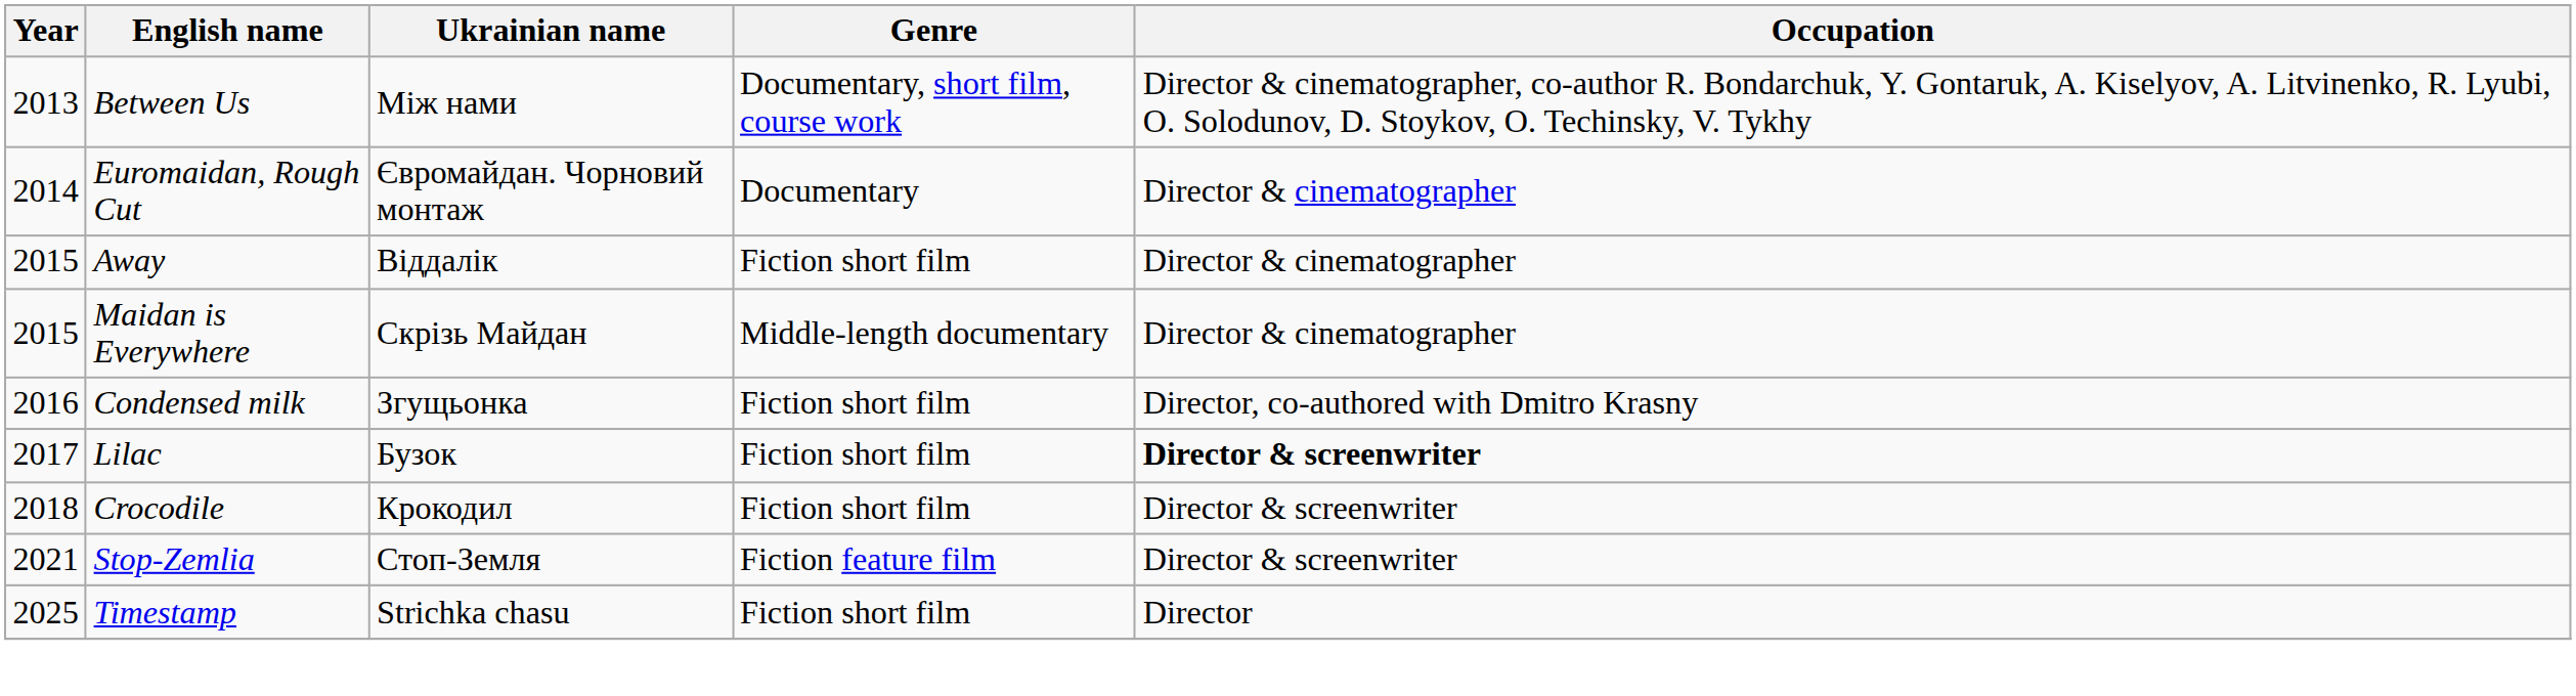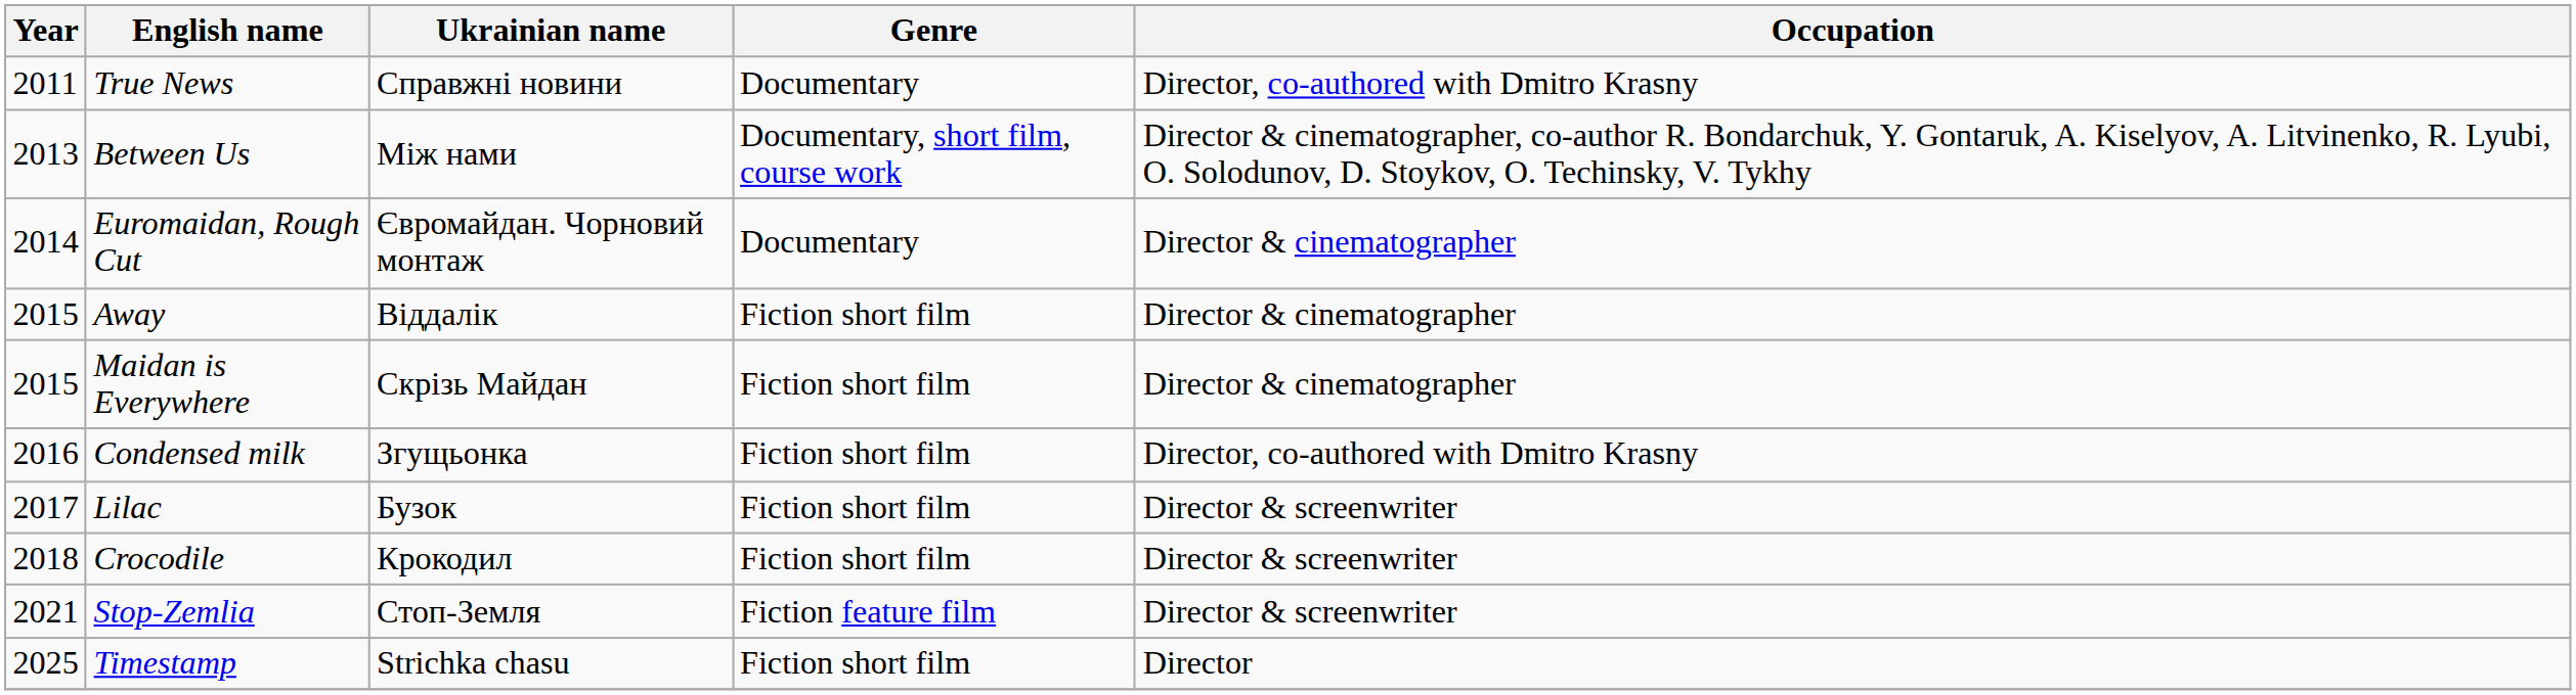+ row: 2011 | True News | Справжні новини | Documentary | Director, co-authored with Dmitro Krasny
Maidan is Everywhere | Genre: Middle-length documentary -> Fiction short film
Lilac | Occupation: bold -> normal
